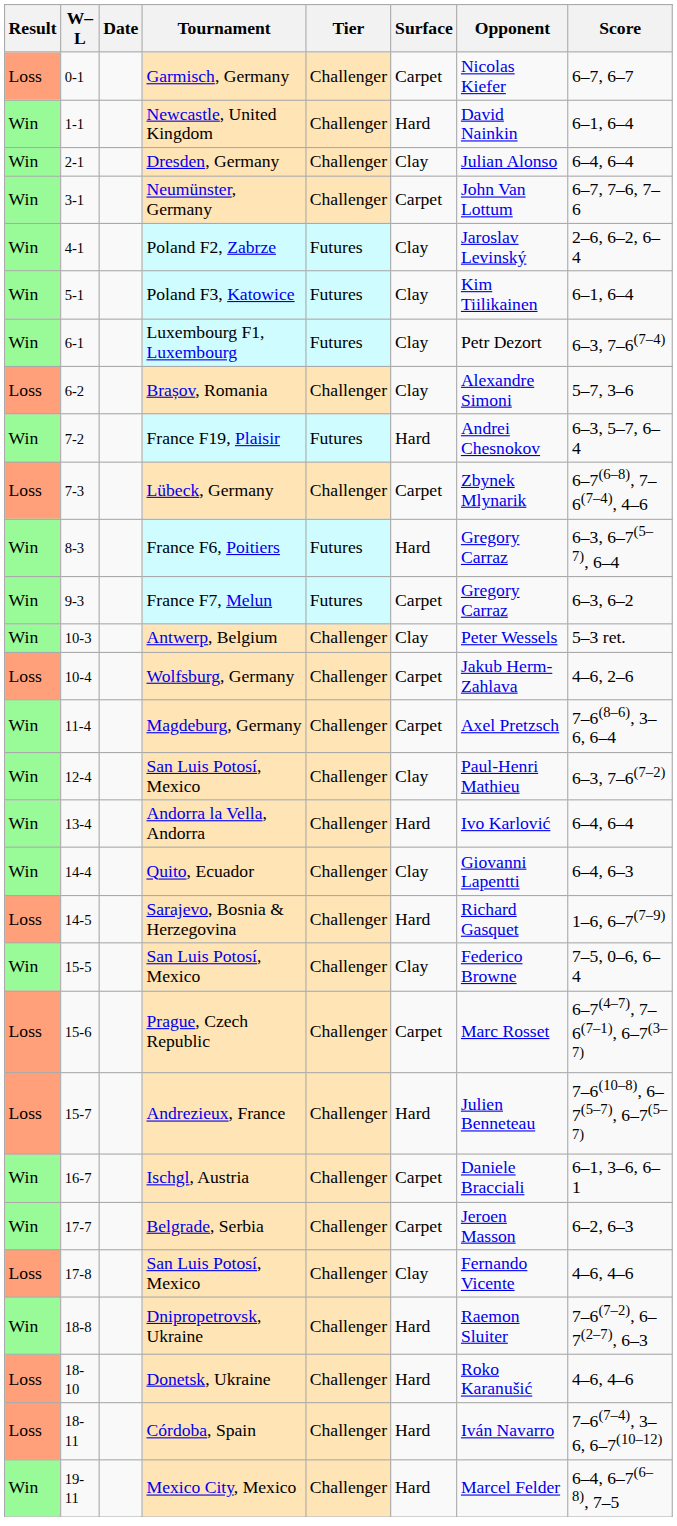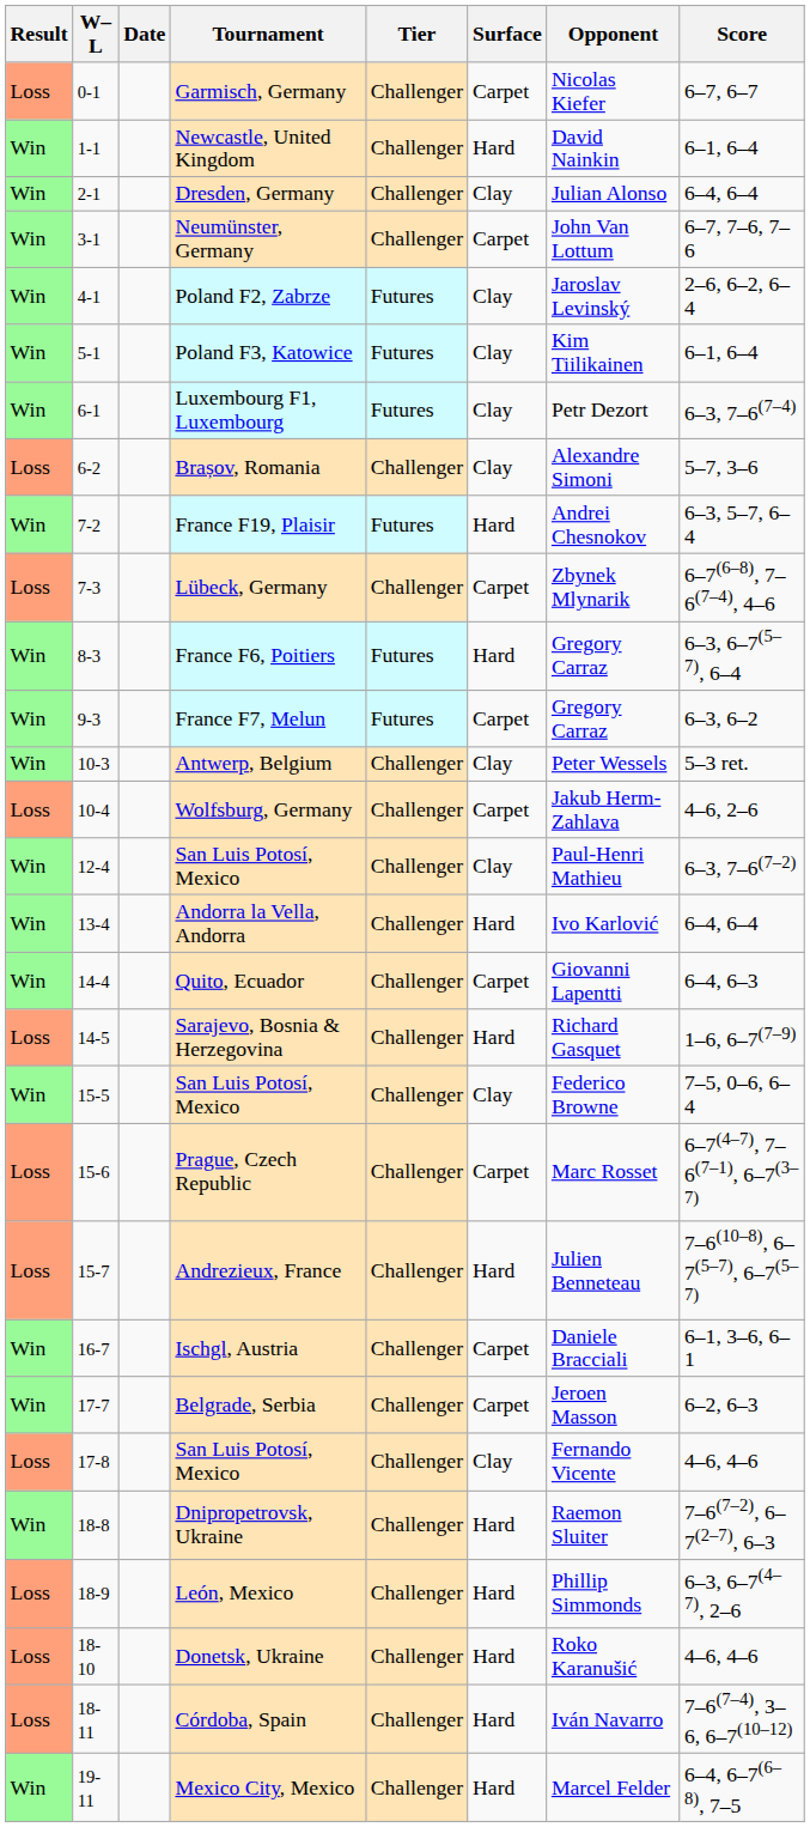- row: Win | 11-4 | Magdeburg, Germany | Challenger | Carpet | Axel Pretzsch | 7–6(8–6), 3–6, 6–4
Quito, Ecuador | Surface: Clay -> Carpet
+ row: Loss | 18-9 | León, Mexico | Challenger | Hard | Phillip Simmonds | 6–3, 6–7(4–7), 2–6
